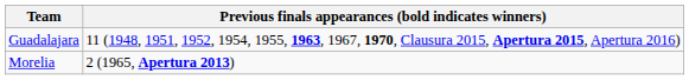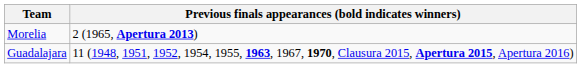rows swapped: Guadalajara <-> Morelia
